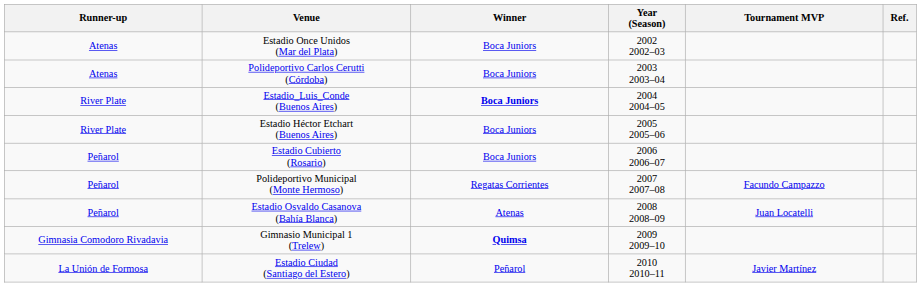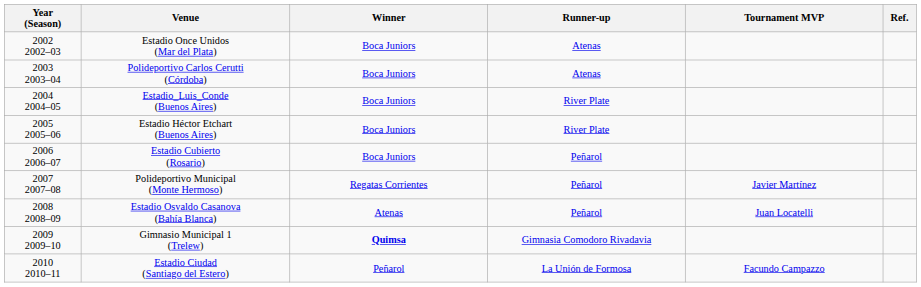columns swapped: Year (Season) <-> Runner-up
Estadio_Luis_Conde (Buenos Aires) | Winner: bold -> normal
Polideportivo Municipal (Monte Hermoso) | Tournament MVP: Facundo Campazzo -> Javier Martínez
Estadio Ciudad (Santiago del Estero) | Tournament MVP: Javier Martínez -> Facundo Campazzo
